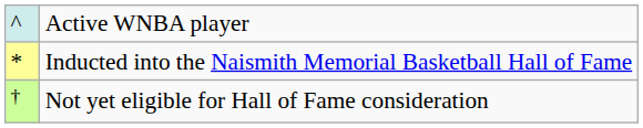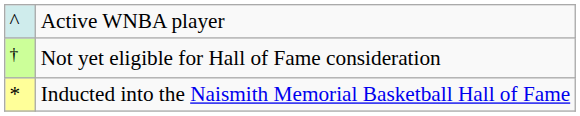rows swapped: Inducted into the Naismith Memorial Basketball Hall of Fame <-> Not yet eligible for Hall of Fame consideration
